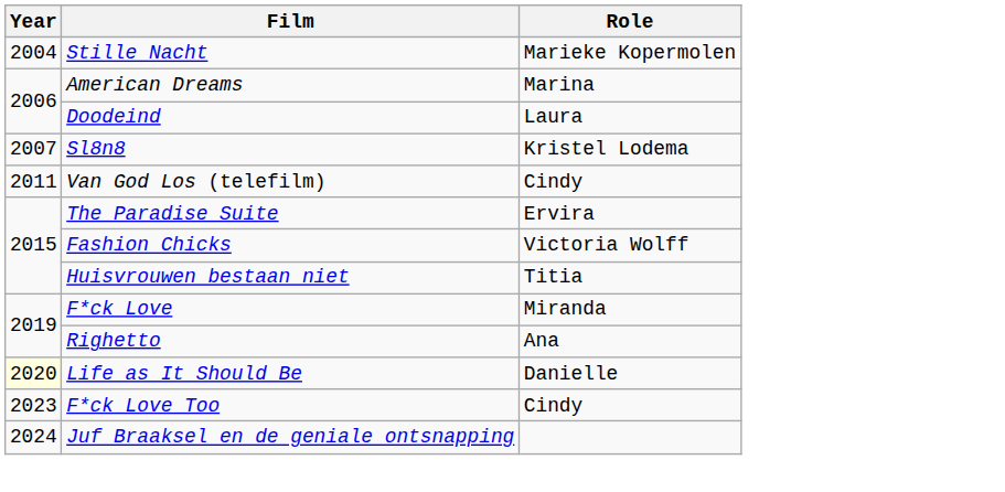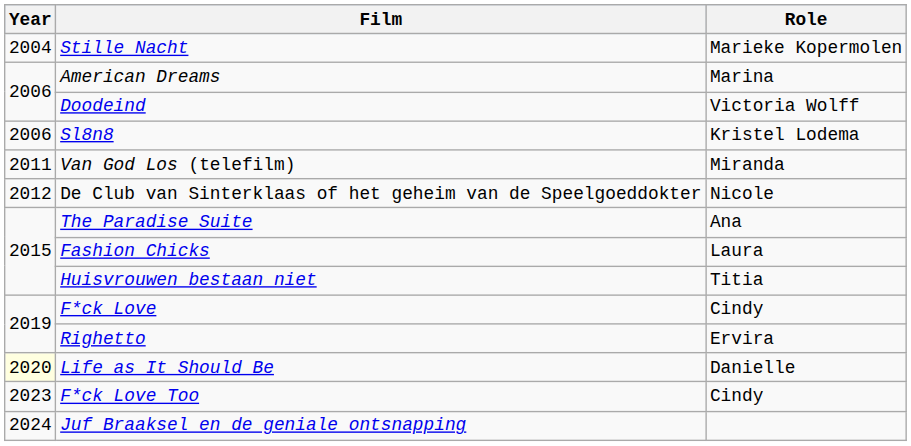Doodeind | Role: Laura -> Victoria Wolff
Sl8n8 | Year: 2007 -> 2006
Van God Los (telefilm) | Role: Cindy -> Miranda
+ row: 2012 | De Club van Sinterklaas of het geheim van de Speelgoeddokter | Nicole
The Paradise Suite | Role: Ervira -> Ana
Fashion Chicks | Role: Victoria Wolff -> Laura
F*ck Love | Role: Miranda -> Cindy
Righetto | Role: Ana -> Ervira
